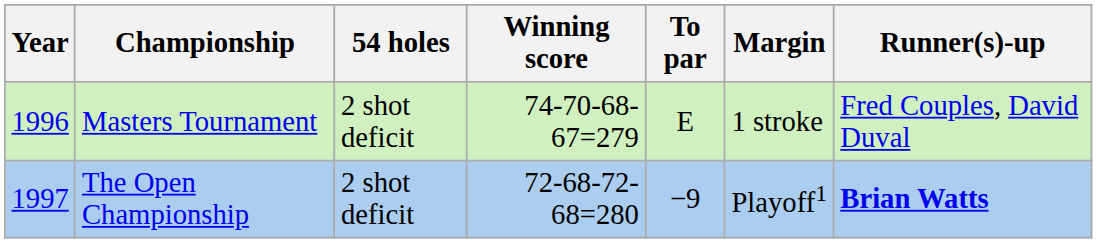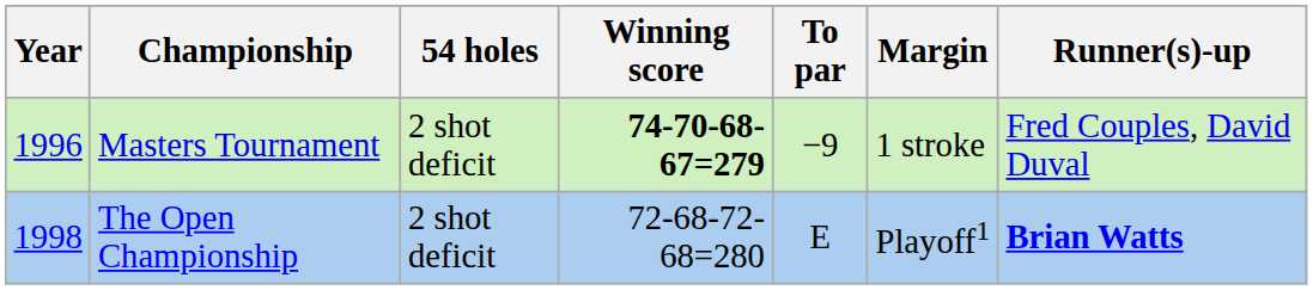Masters Tournament | Winning score: normal -> bold
Masters Tournament | To par: E -> −9
The Open Championship | Year: 1997 -> 1998
The Open Championship | To par: −9 -> E
